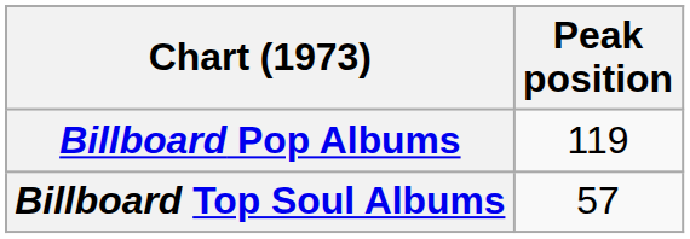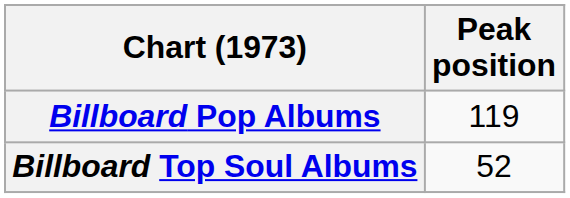Billboard Top Soul Albums | Peak position: 57 -> 52
